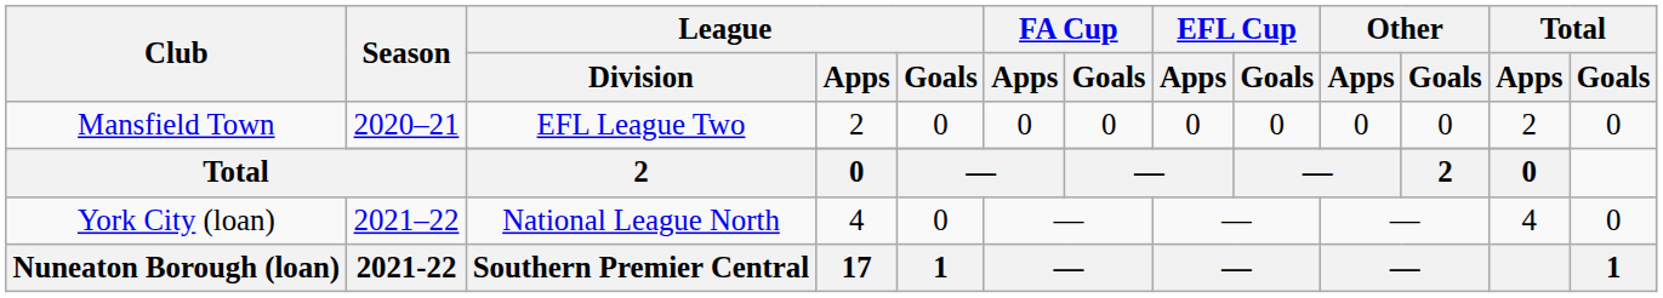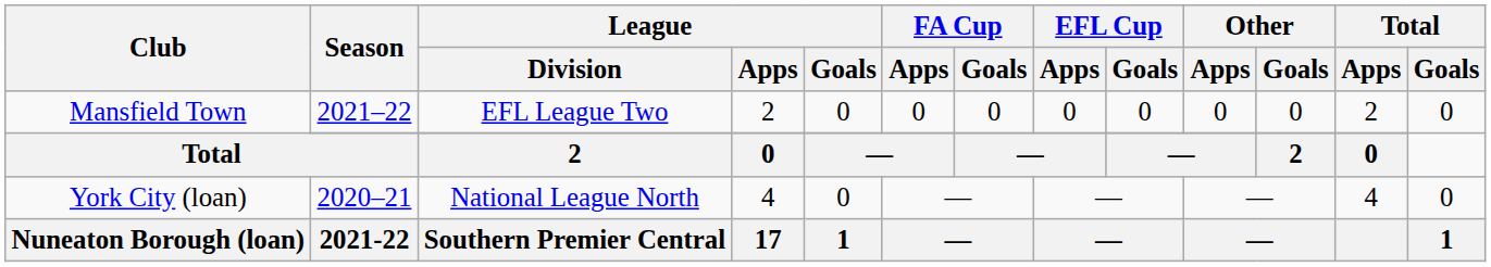Mansfield Town / EFL League Two | Season: 2020–21 -> 2021–22
York City (loan) | Season: 2021–22 -> 2020–21
